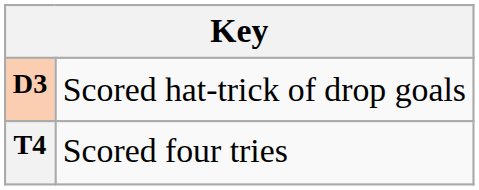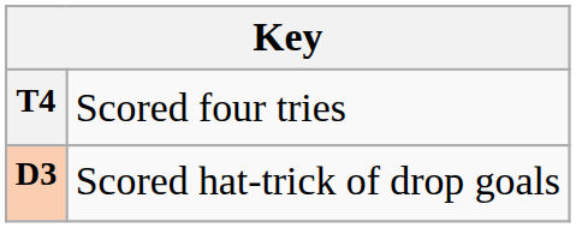rows swapped: D3 <-> T4
